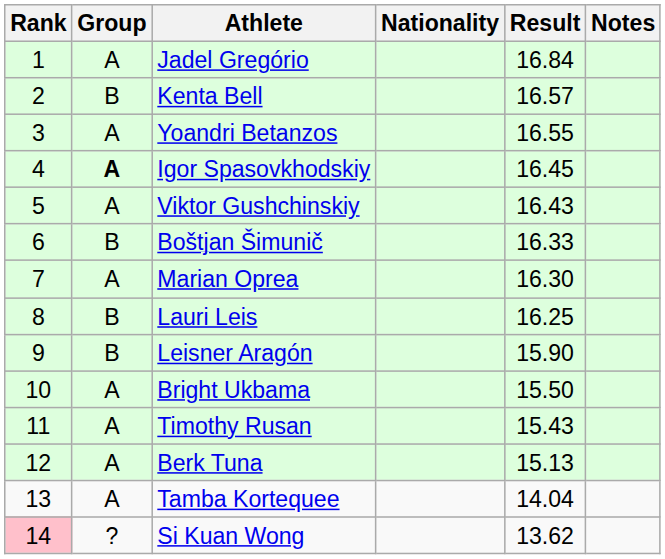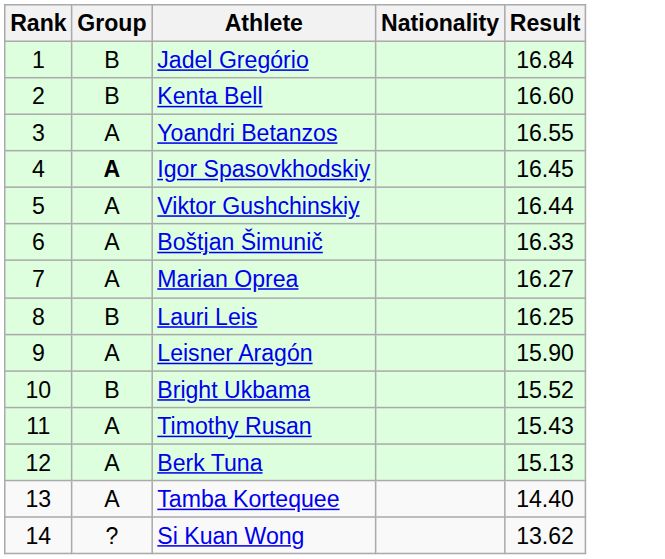- column: Notes
Jadel Gregório | Group: A -> B
Kenta Bell | Result: 16.57 -> 16.60
Viktor Gushchinskiy | Result: 16.43 -> 16.44
Boštjan Šimunič | Group: B -> A
Marian Oprea | Result: 16.30 -> 16.27
Leisner Aragón | Group: B -> A
Bright Ukbama | Group: A -> B
Bright Ukbama | Result: 15.50 -> 15.52
Tamba Kortequee | Result: 14.04 -> 14.40
Si Kuan Wong | Rank: pink background -> no background
